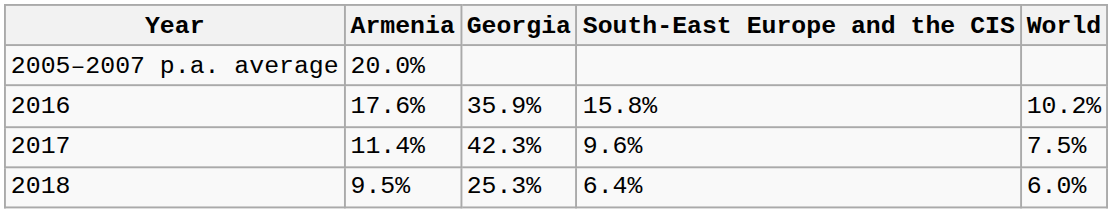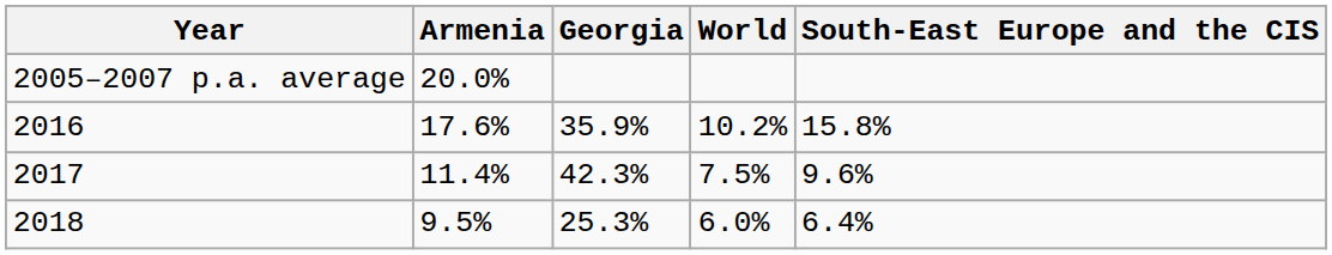columns swapped: South-East Europe and the CIS <-> World
